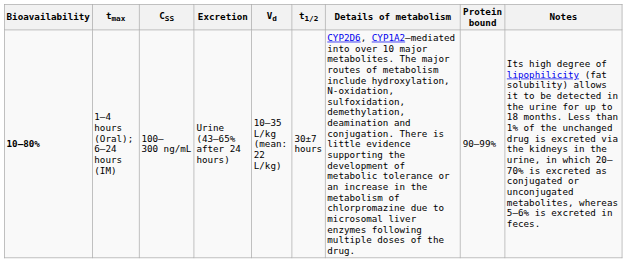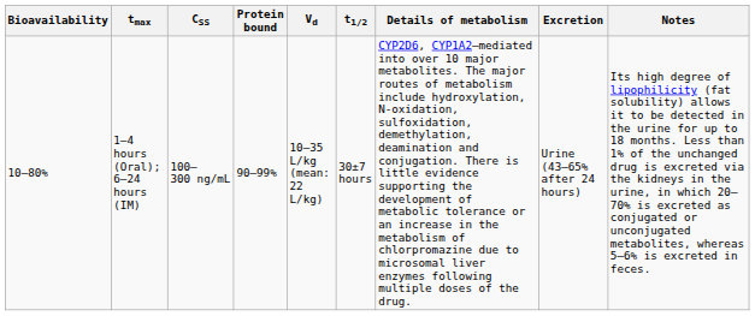columns swapped: Protein bound <-> Excretion
1–4 hours (Oral); 6–24 hours (IM) | Bioavailability: bold -> normal
